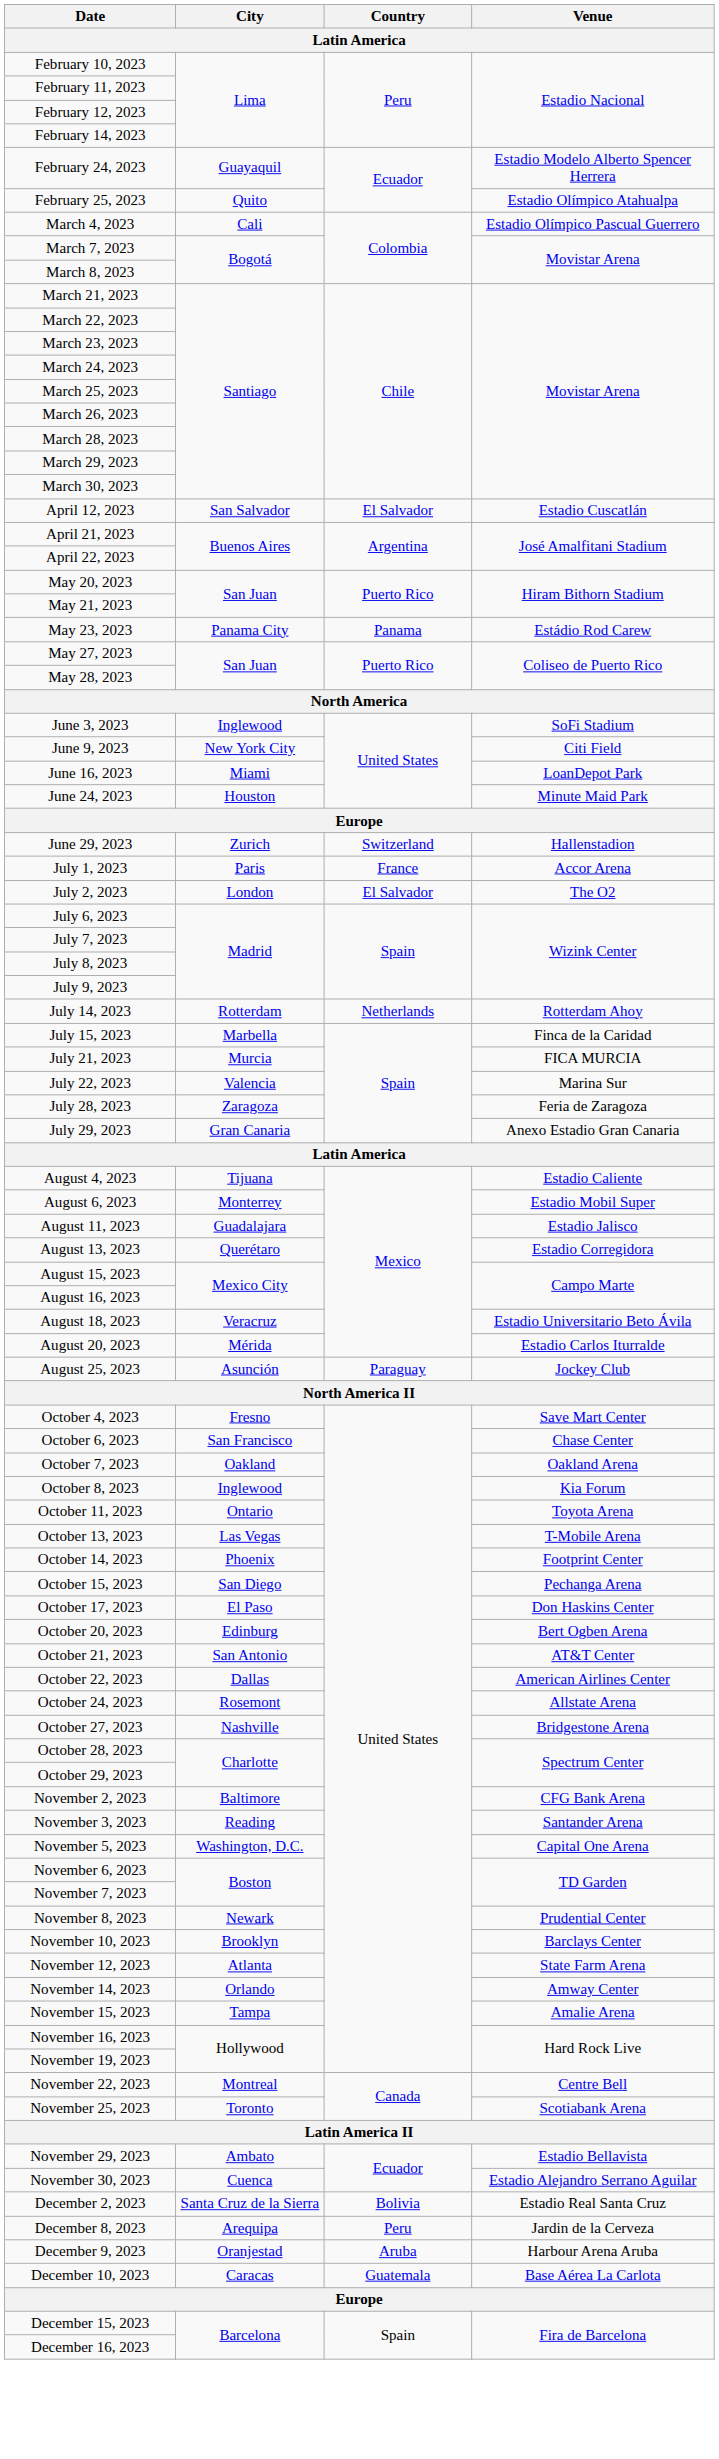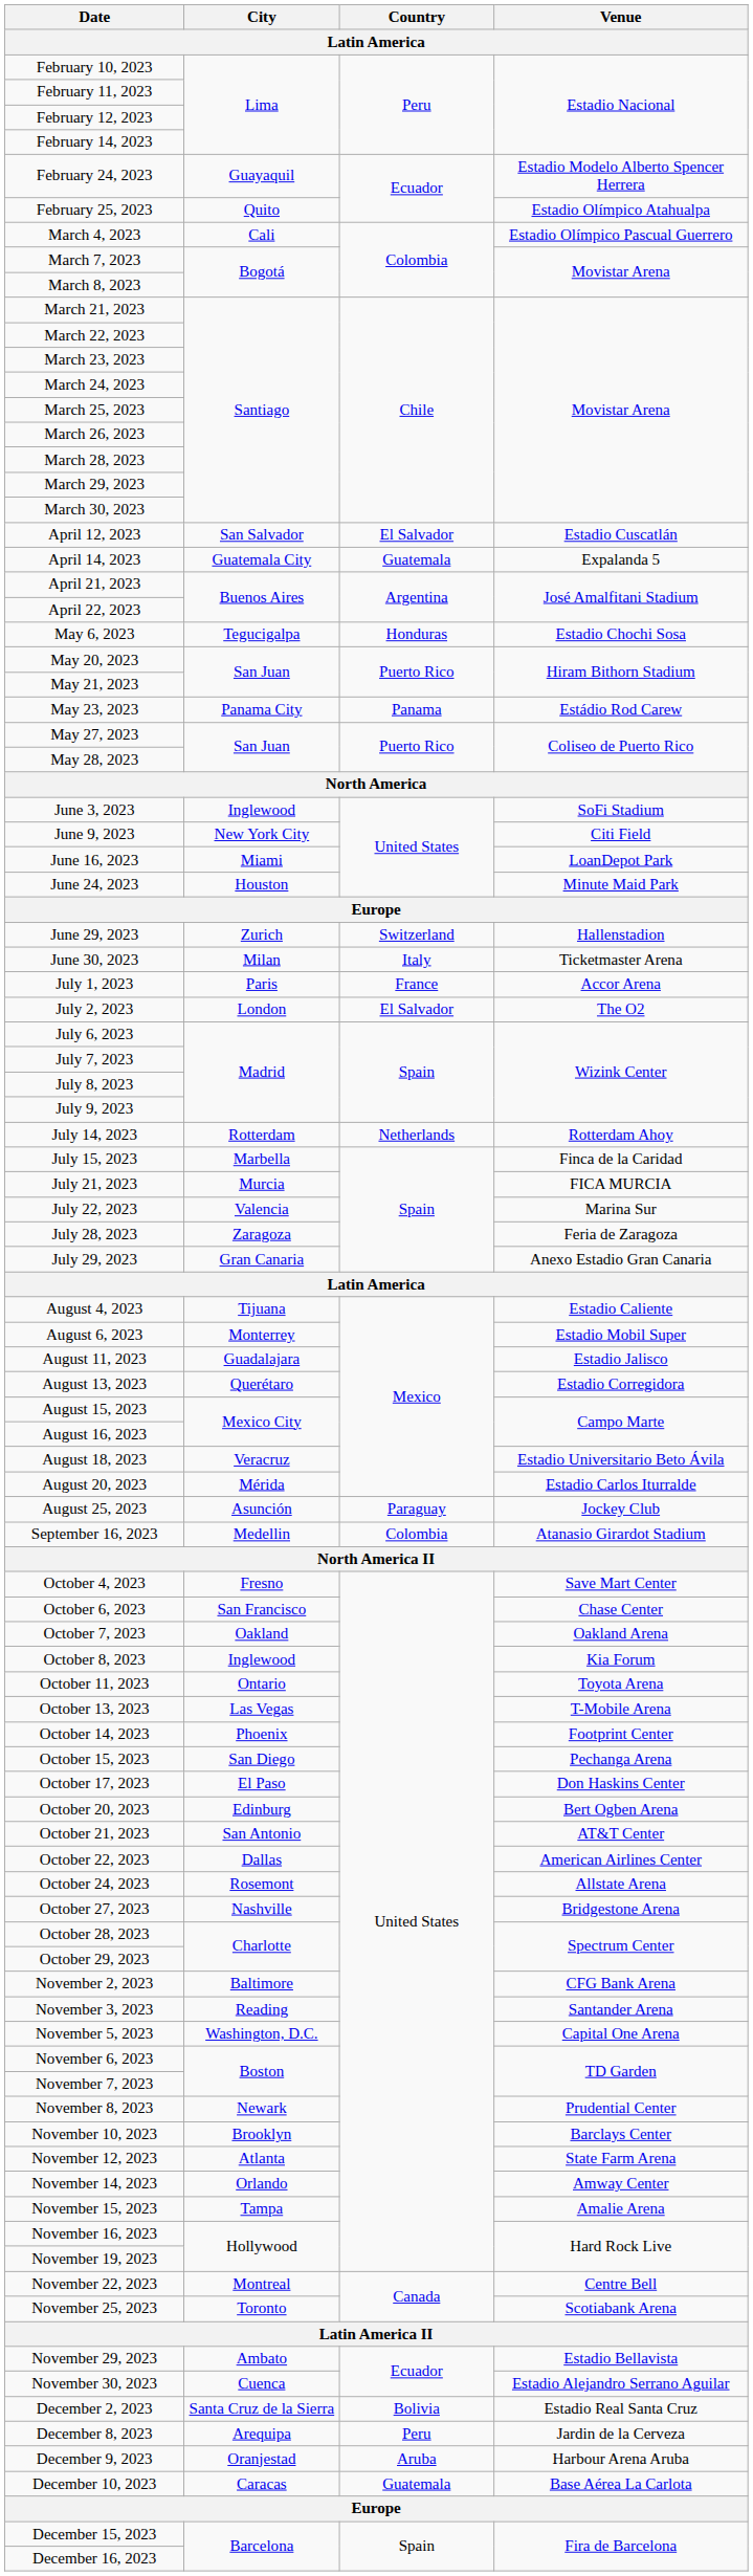+ row: April 14, 2023 | Guatemala City | Guatemala | Expalanda 5
+ row: May 6, 2023 | Tegucigalpa | Honduras | Estadio Chochi Sosa
+ row: June 30, 2023 | Milan | Italy | Ticketmaster Arena
+ row: September 16, 2023 | Medellin | Colombia | Atanasio Girardot Stadium
